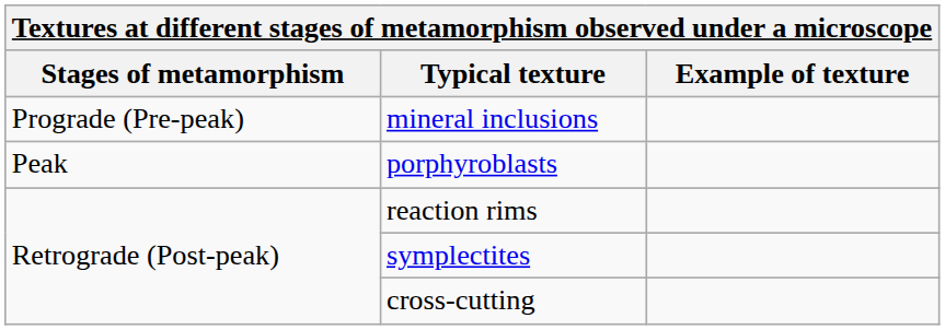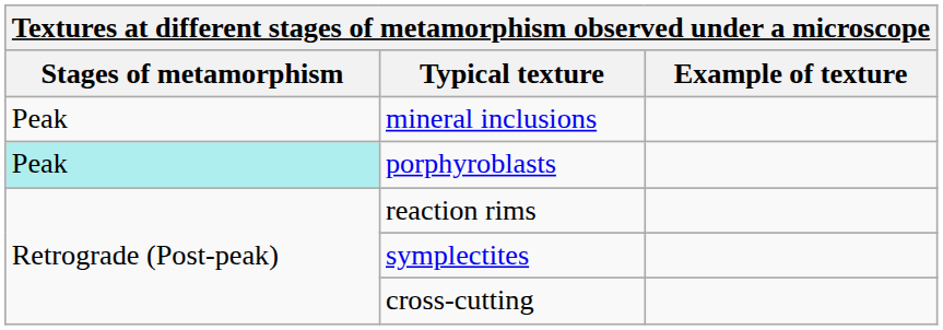mineral inclusions | Stages of metamorphism: Prograde (Pre-peak) -> Peak
porphyroblasts | Stages of metamorphism: no background -> paleturquoise background
